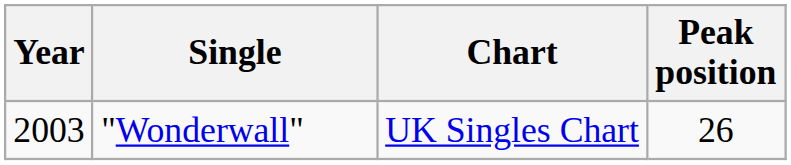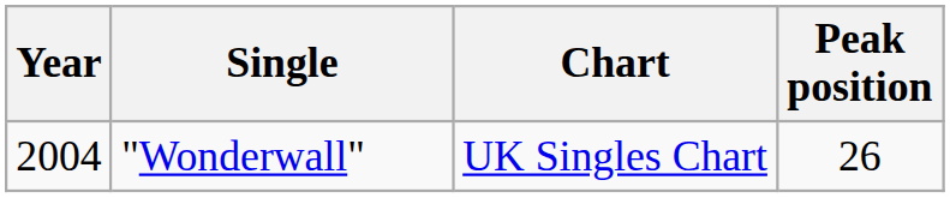"Wonderwall" | Year: 2003 -> 2004
